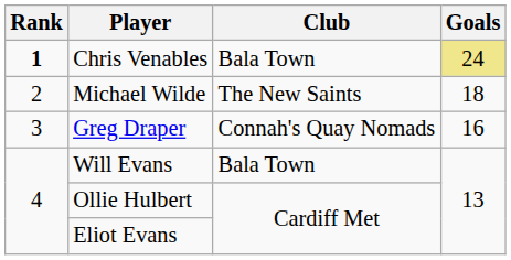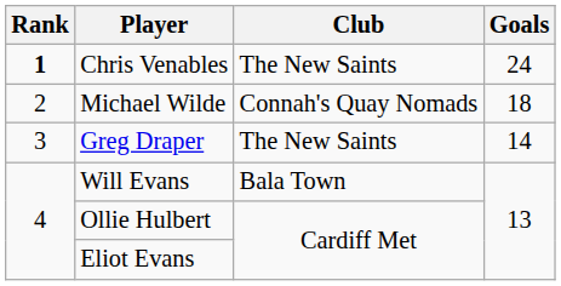Chris Venables | Club: Bala Town -> The New Saints
Chris Venables | Goals: khaki background -> no background
Michael Wilde | Club: The New Saints -> Connah's Quay Nomads
Greg Draper | Club: Connah's Quay Nomads -> The New Saints
Greg Draper | Goals: 16 -> 14
